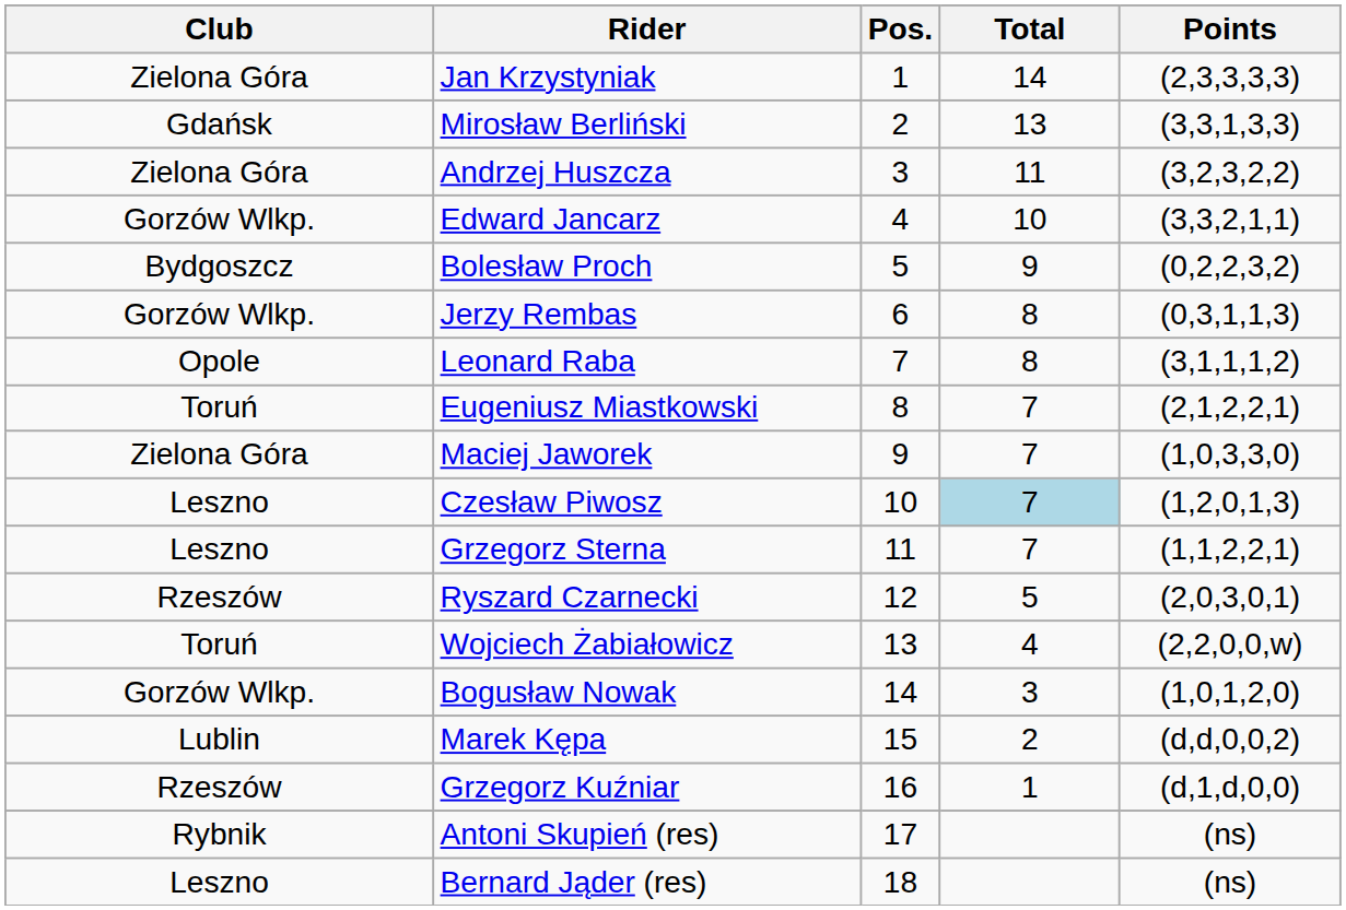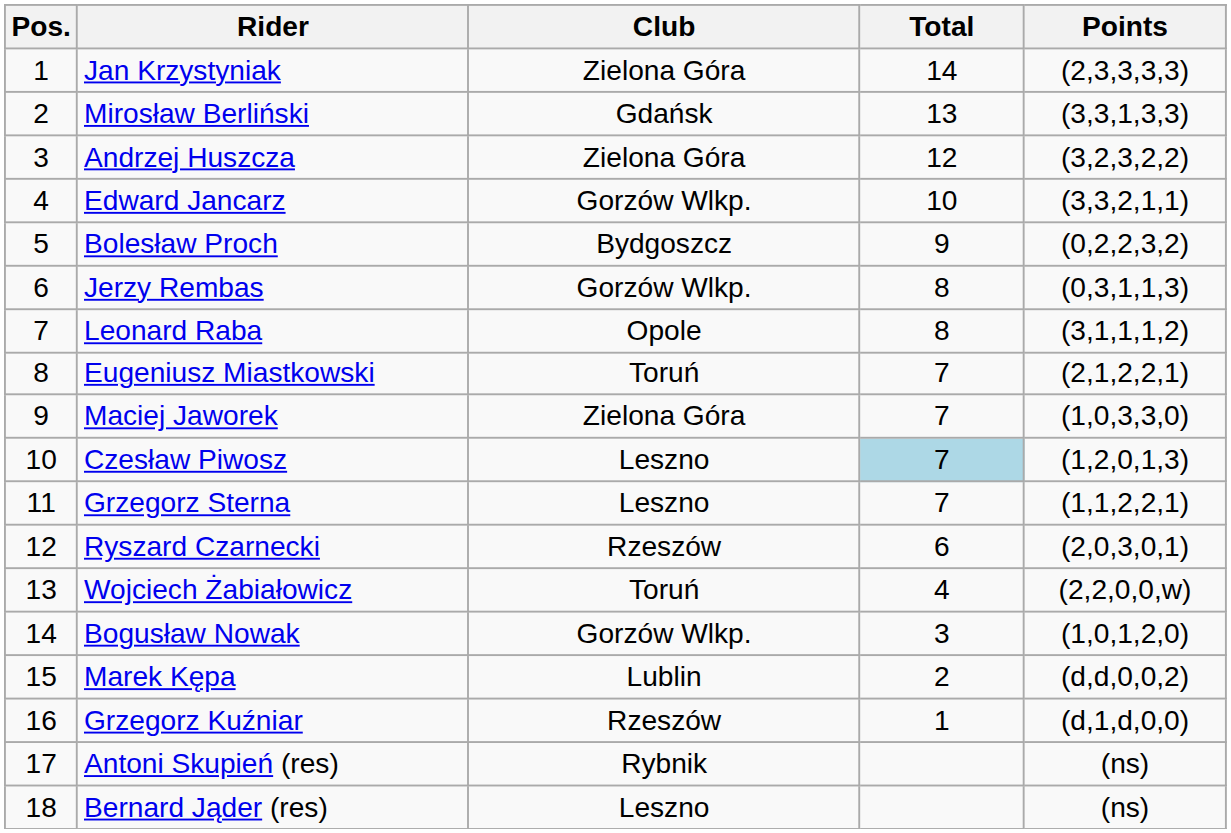columns swapped: Pos. <-> Club
Andrzej Huszcza | Total: 11 -> 12
Ryszard Czarnecki | Total: 5 -> 6
